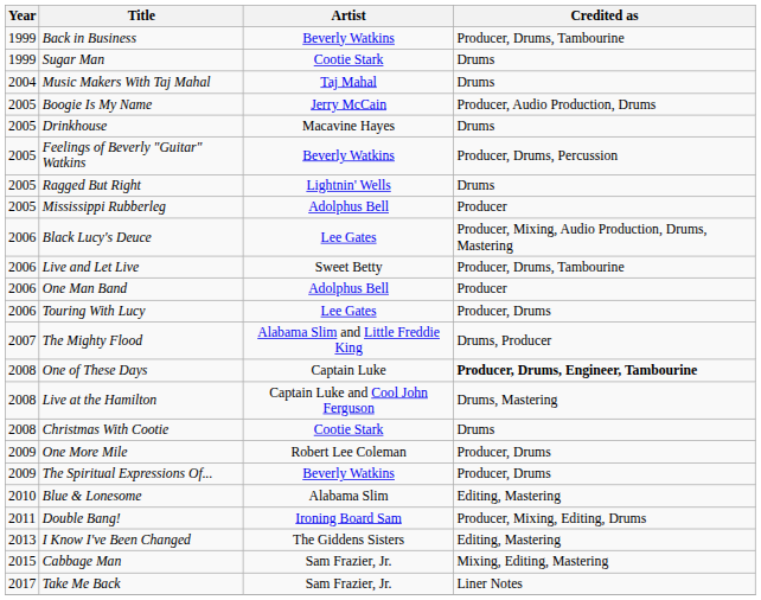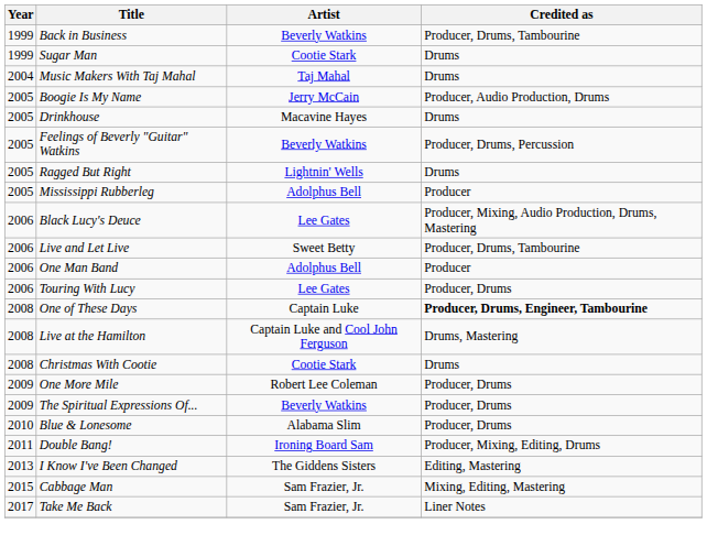- row: 2007 | The Mighty Flood | Alabama Slim and Little Freddie King | Drums, Producer
Blue & Lonesome | Credited as: Editing, Mastering -> Producer, Drums
